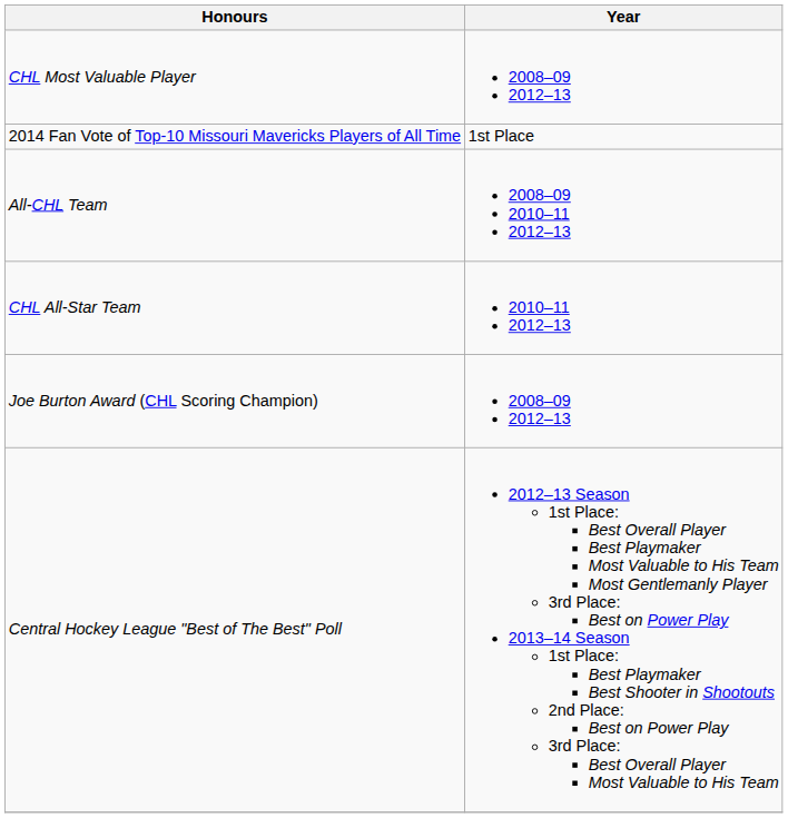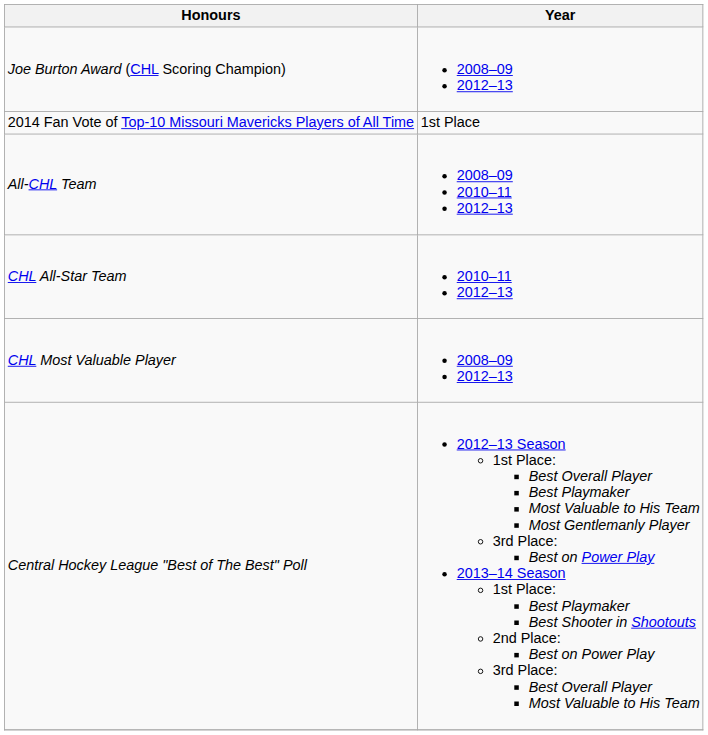rows swapped: CHL Most Valuable Player <-> Joe Burton Award (CHL Scoring Champion)
